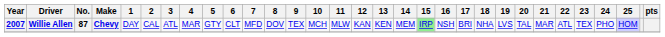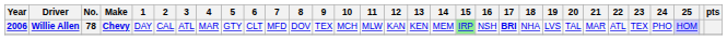Willie Allen | Year: 2007 -> 2006
Willie Allen | No.: 87 -> 78
Willie Allen | 17: normal -> bold
